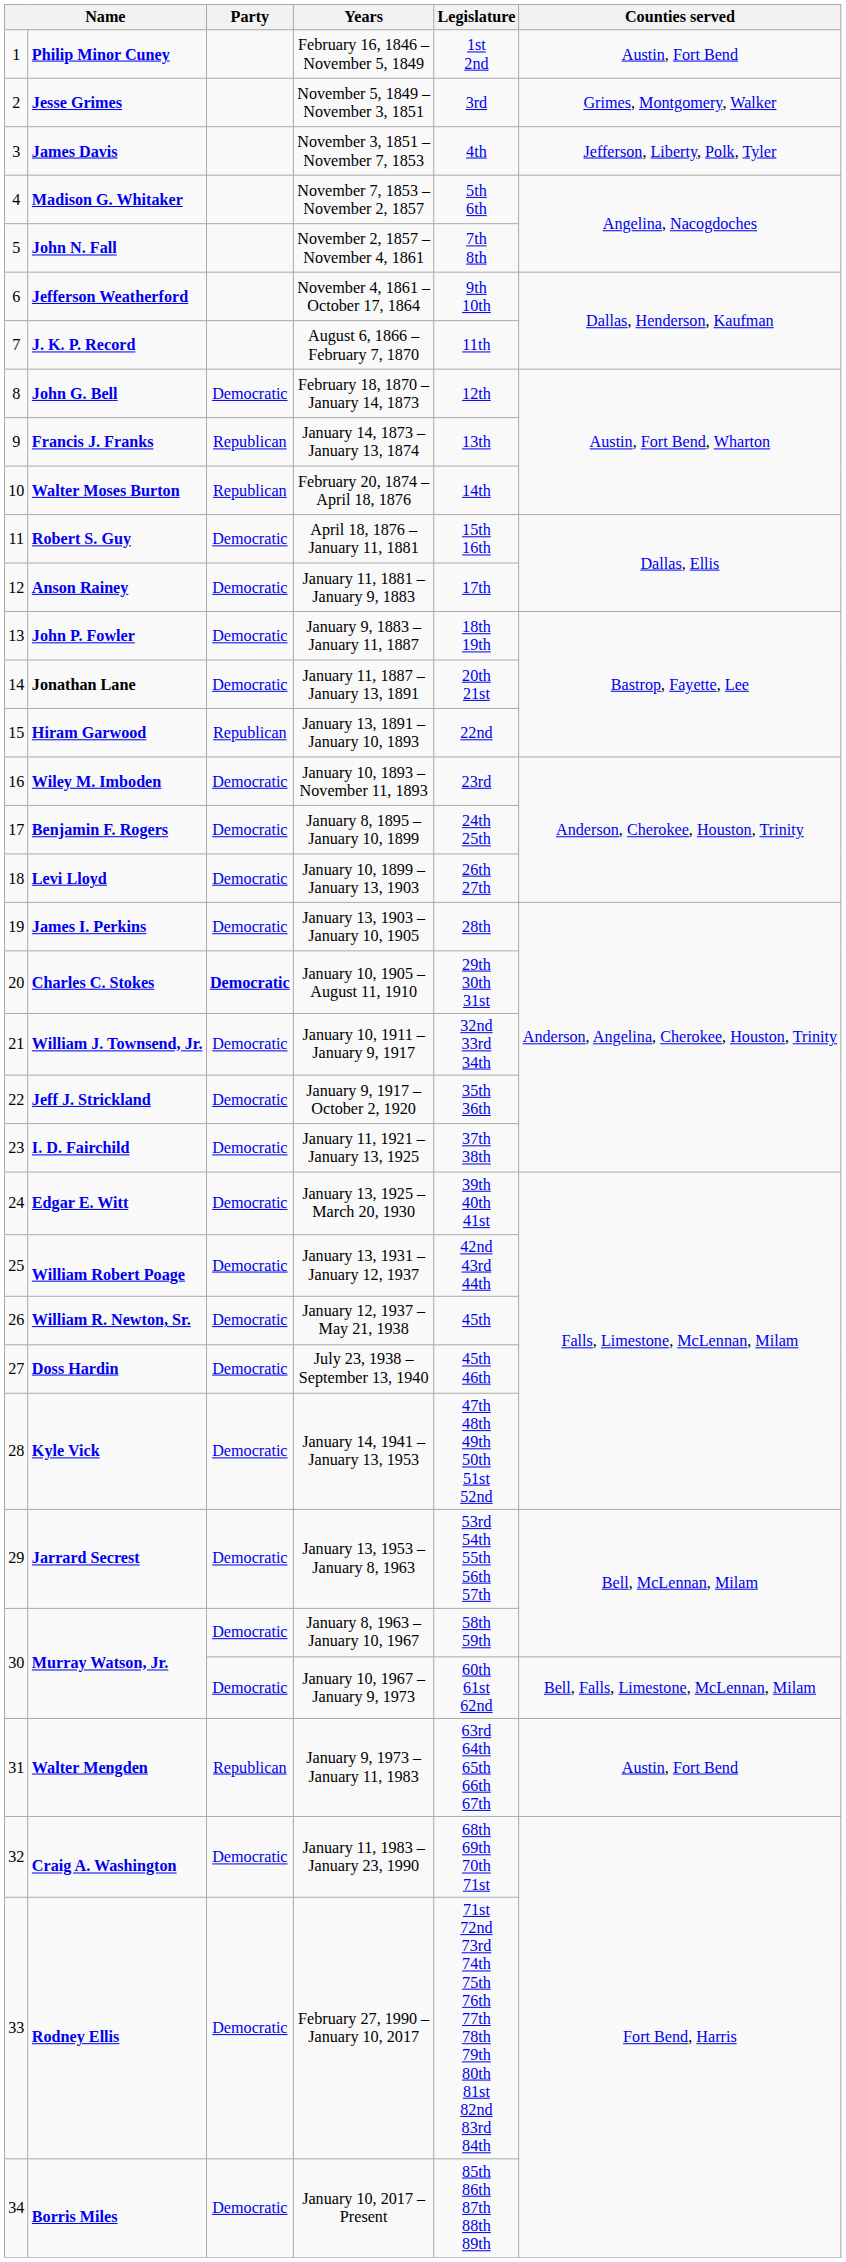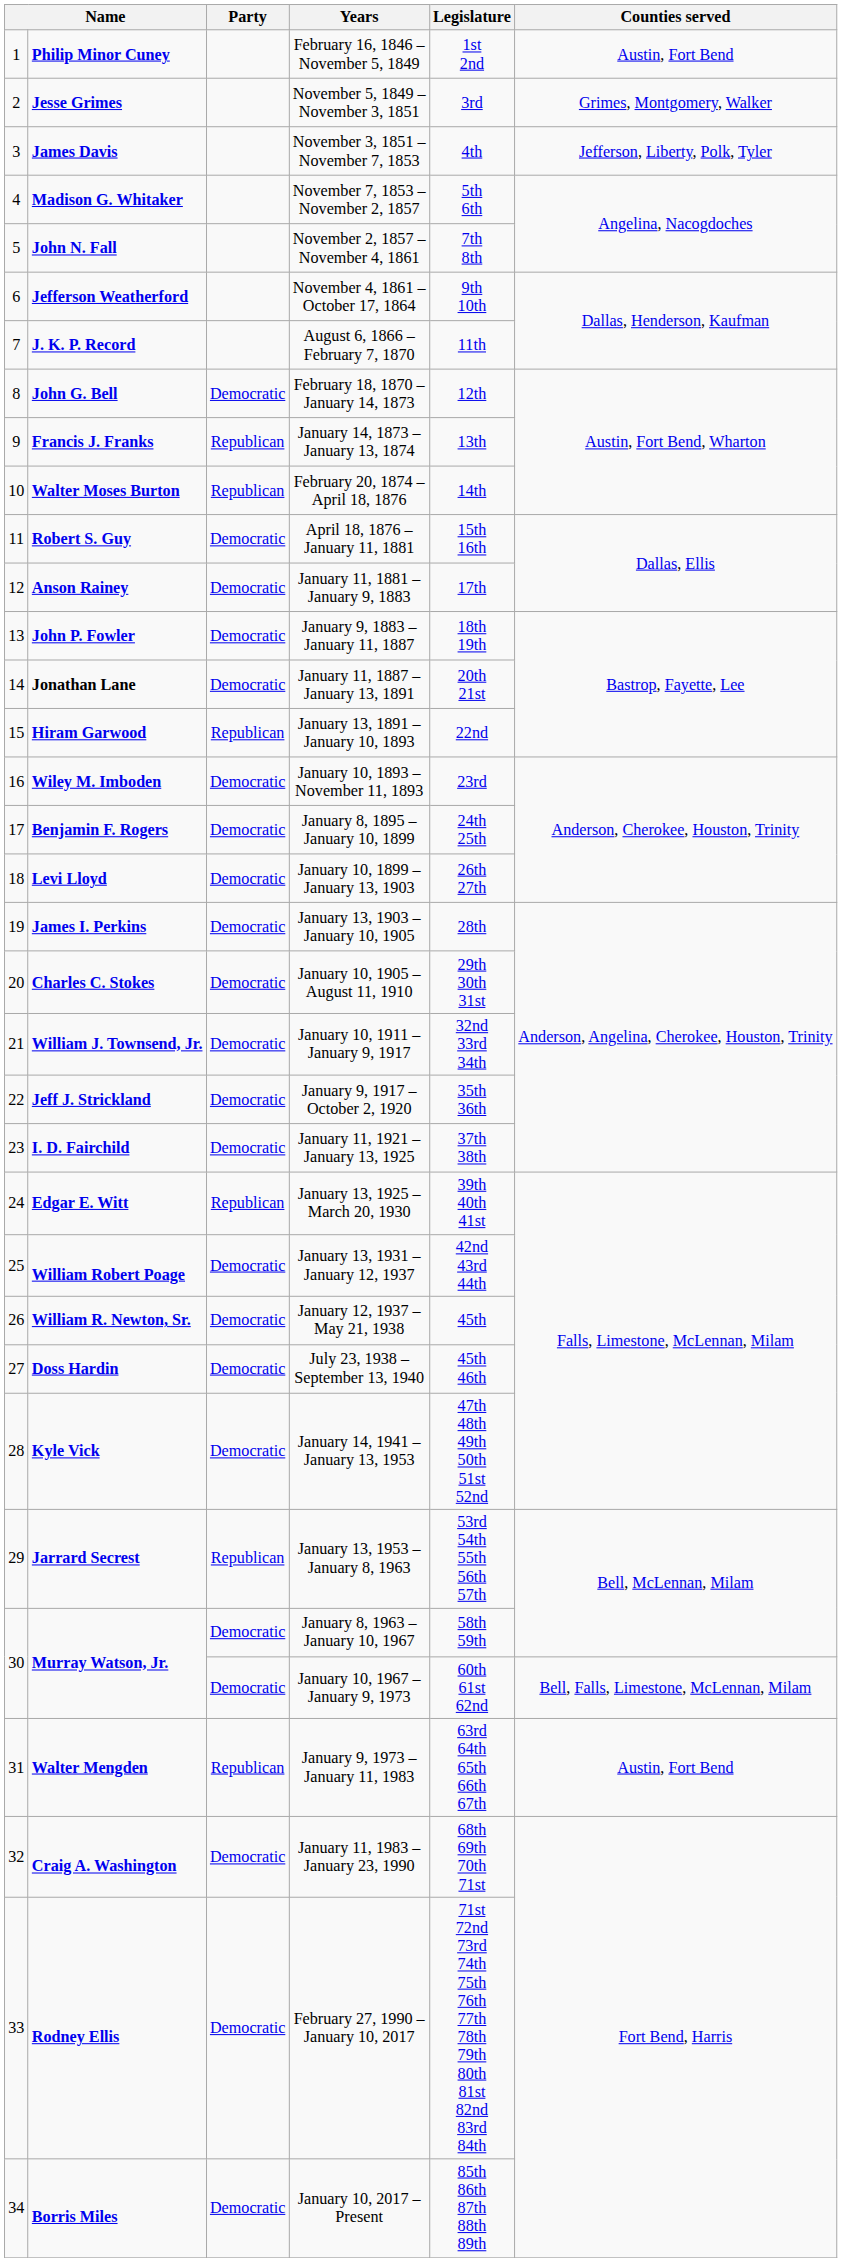January 10, 1905 – August 11, 1910 | Party: bold -> normal
January 13, 1925 – March 20, 1930 | Party: Democratic -> Republican
January 13, 1953 – January 8, 1963 | Party: Democratic -> Republican
